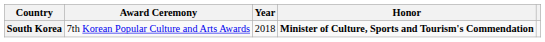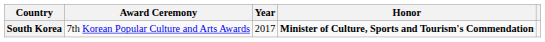South Korea | Year: 2018 -> 2017
